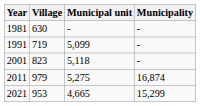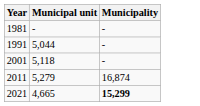- column: Village | 630 | 719 | 823 | 979 | 953
1991 | Municipal unit: 5,099 -> 5,044
2011 | Municipal unit: 5,275 -> 5,279
2021 | Municipality: normal -> bold
